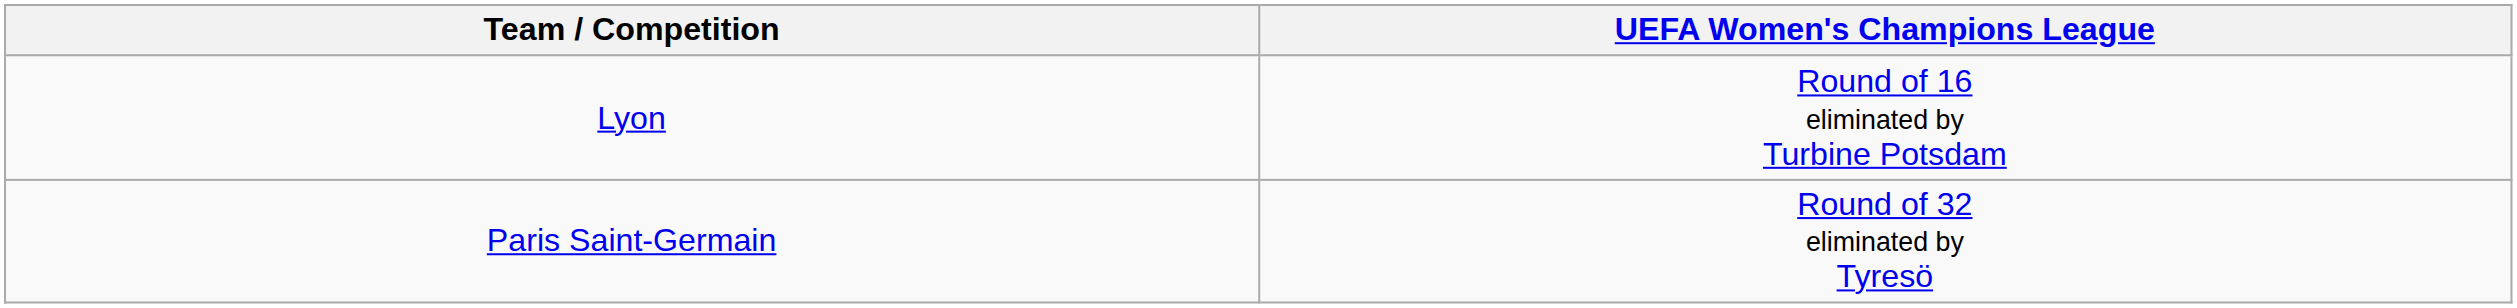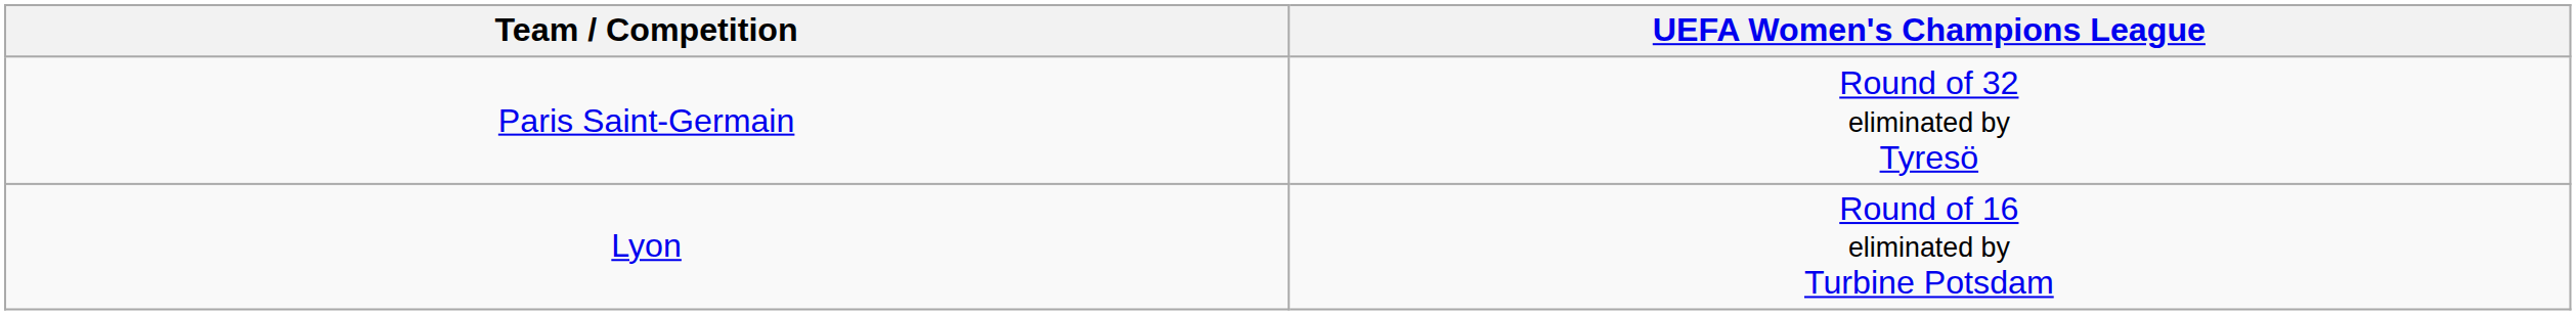rows swapped: Lyon <-> Paris Saint-Germain
